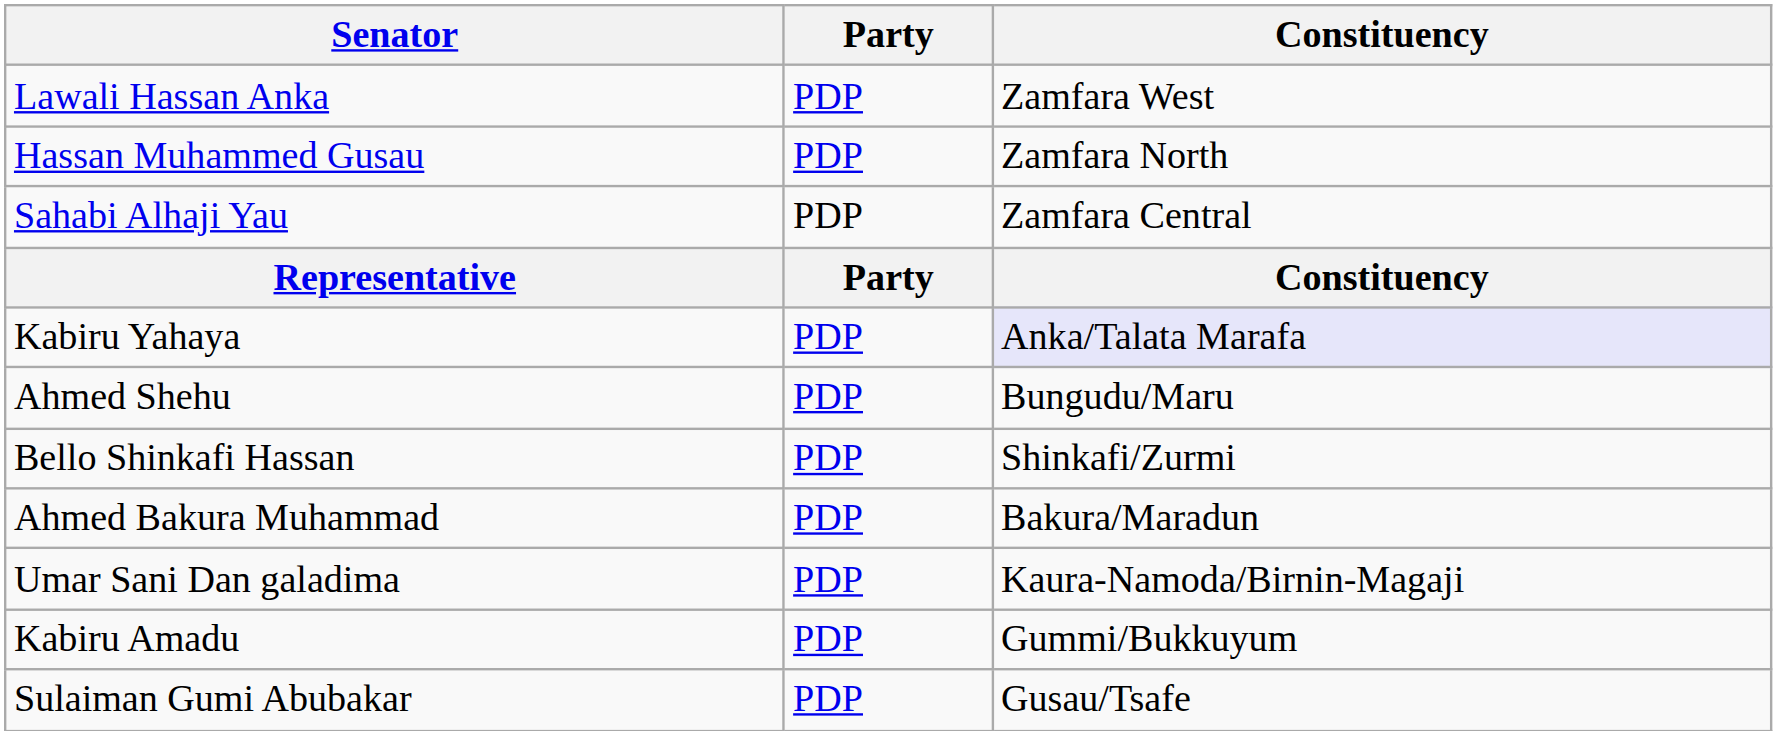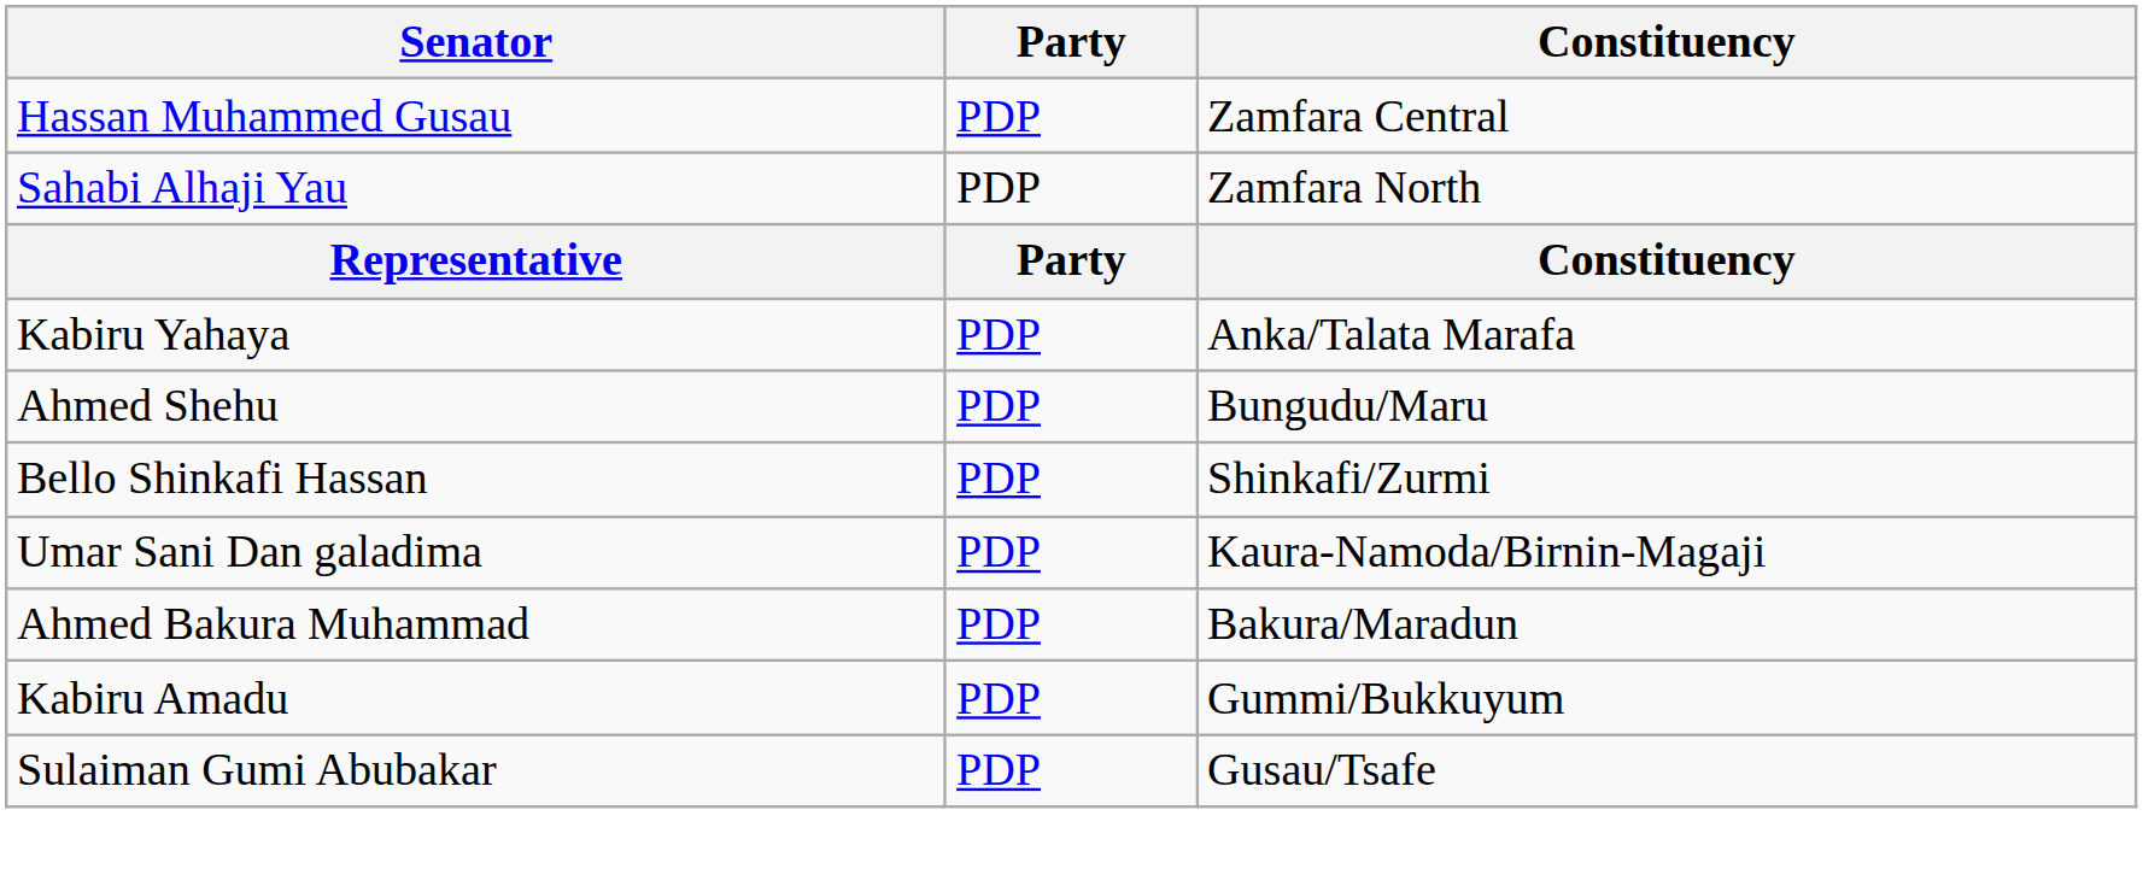- row: Lawali Hassan Anka | PDP | Zamfara West
Hassan Muhammed Gusau | Constituency: Zamfara North -> Zamfara Central
Sahabi Alhaji Yau | Constituency: Zamfara Central -> Zamfara North
Kabiru Yahaya | Constituency: lavender background -> no background
rows swapped: Ahmed Bakura Muhammad <-> Umar Sani Dan galadima
